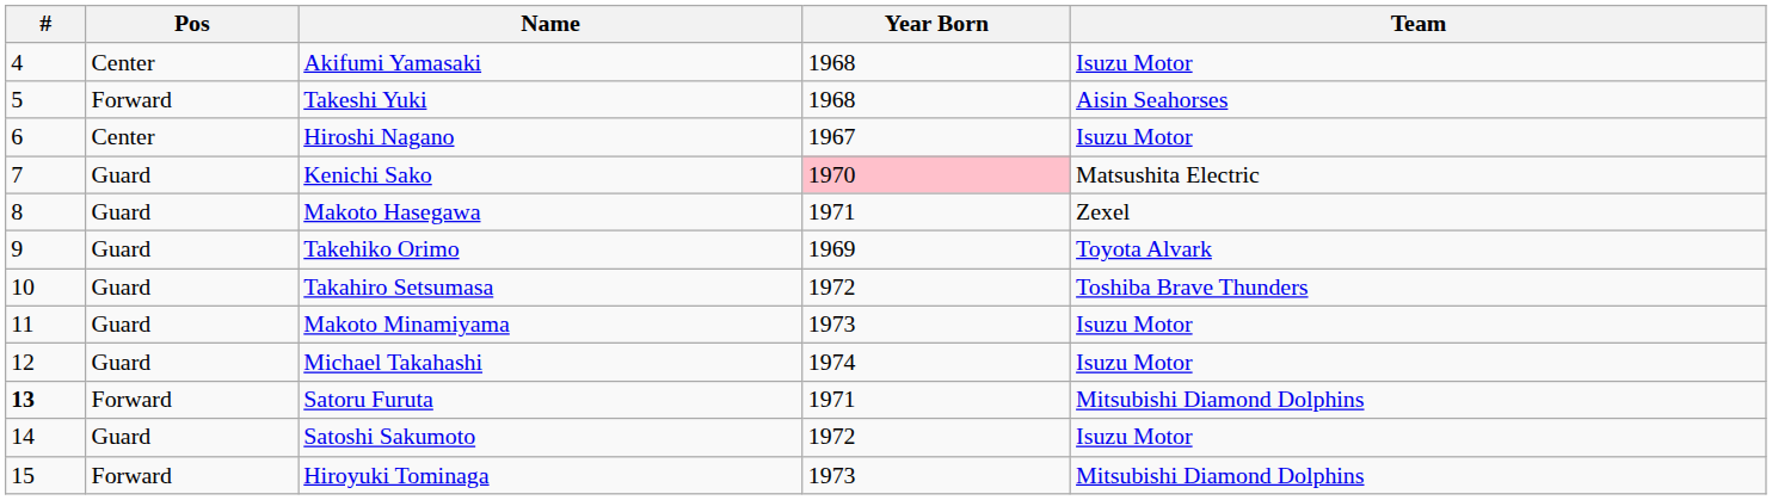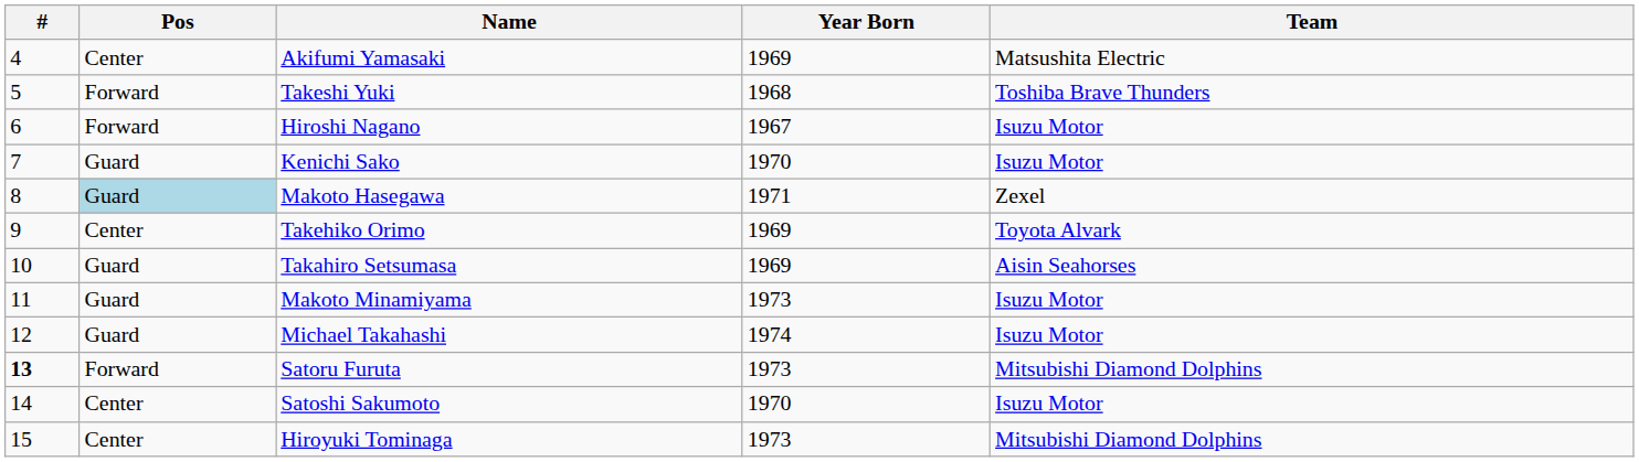Akifumi Yamasaki | Year Born: 1968 -> 1969
Akifumi Yamasaki | Team: Isuzu Motor -> Matsushita Electric
Takeshi Yuki | Team: Aisin Seahorses -> Toshiba Brave Thunders
Hiroshi Nagano | Pos: Center -> Forward
Kenichi Sako | Year Born: pink background -> no background
Kenichi Sako | Team: Matsushita Electric -> Isuzu Motor
Makoto Hasegawa | Pos: no background -> lightblue background
Takehiko Orimo | Pos: Guard -> Center
Takahiro Setsumasa | Year Born: 1972 -> 1969
Takahiro Setsumasa | Team: Toshiba Brave Thunders -> Aisin Seahorses
Satoru Furuta | Year Born: 1971 -> 1973
Satoshi Sakumoto | Pos: Guard -> Center
Satoshi Sakumoto | Year Born: 1972 -> 1970
Hiroyuki Tominaga | Pos: Forward -> Center
